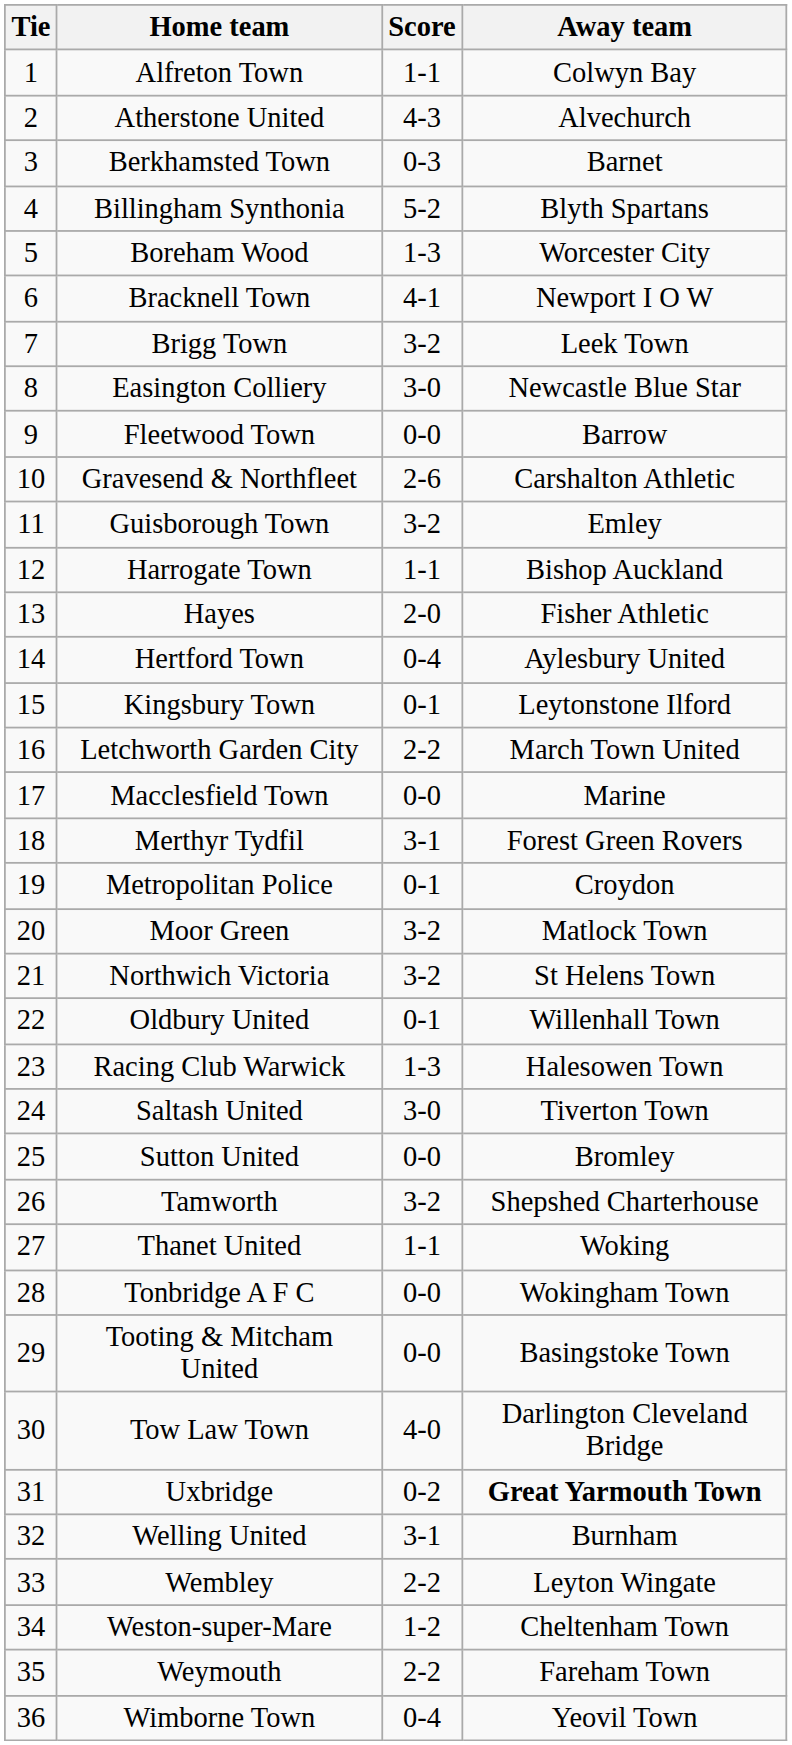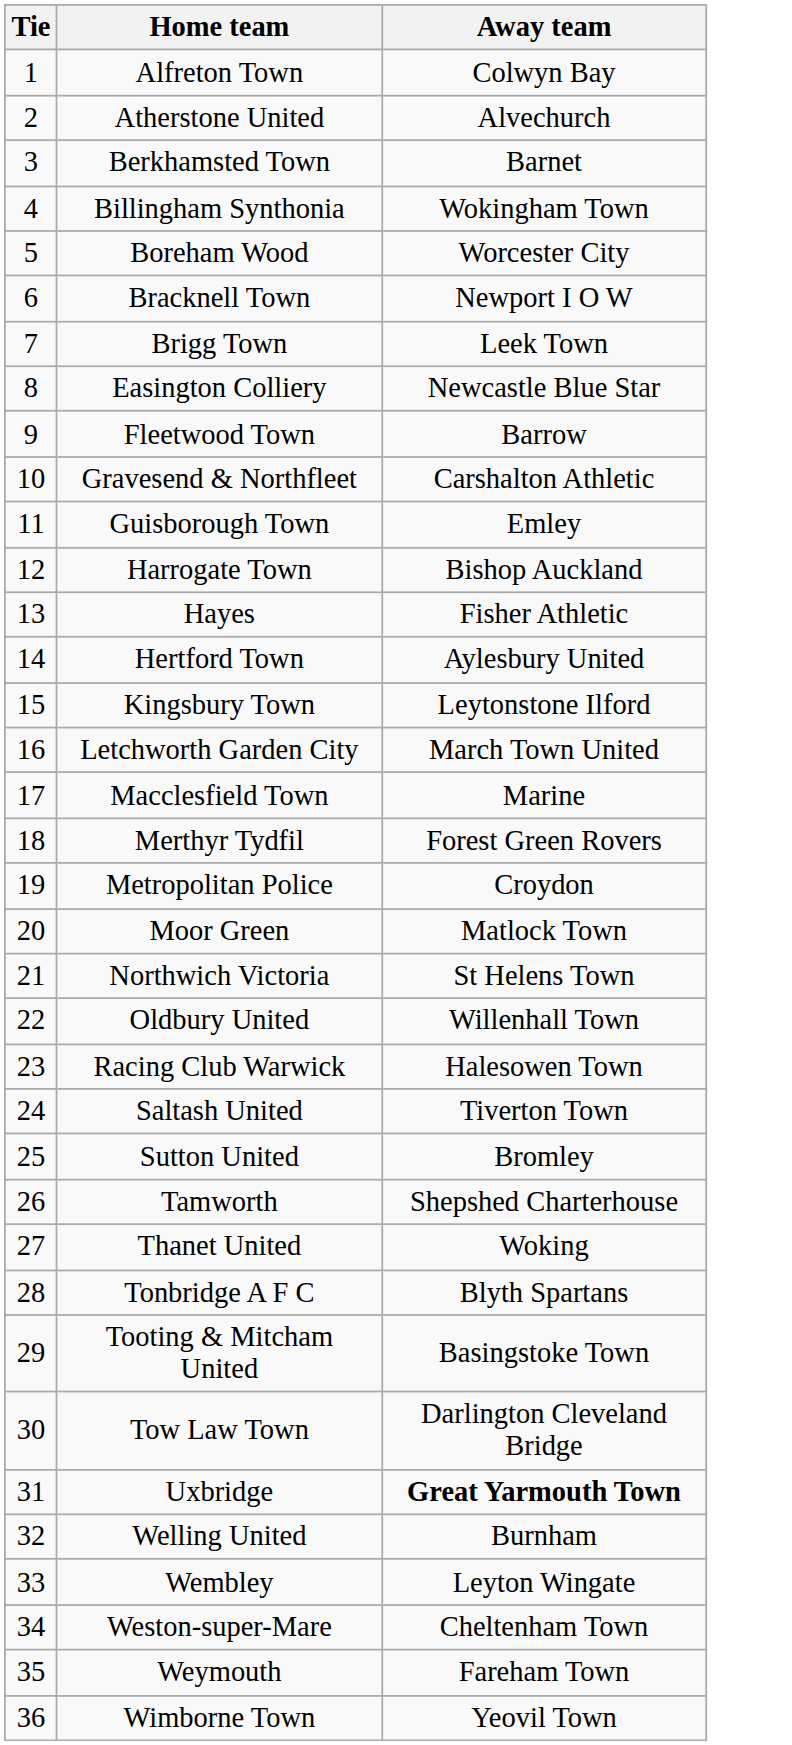- column: Score | 1-1 | 4-3 | 0-3 | 5-2 | 1-3 | 4-1 | 3-2 | 3-0 | 0-0 | 2-6 | 3-2 | 1-1 | 2-0 | 0-4 | 0-1 | 2-2 | 0-0 | 3-1 | 0-1 | 3-2 | 3-2 | 0-1 | 1-3 | 3-0 | 0-0 | 3-2 | 1-1 | 0-0 | 0-0 | 4-0 | 0-2 | 3-1 | 2-2 | 1-2 | 2-2 | 0-4
Billingham Synthonia | Away team: Blyth Spartans -> Wokingham Town
Tonbridge A F C | Away team: Wokingham Town -> Blyth Spartans
